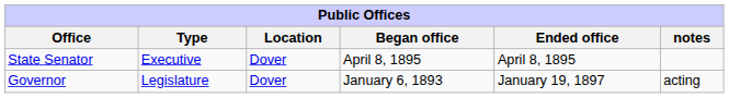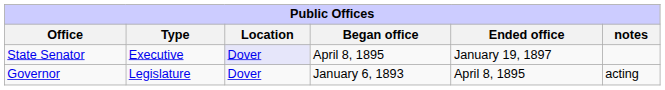State Senator | Location: no background -> lavender background
State Senator | Ended office: April 8, 1895 -> January 19, 1897
Governor | Ended office: January 19, 1897 -> April 8, 1895
